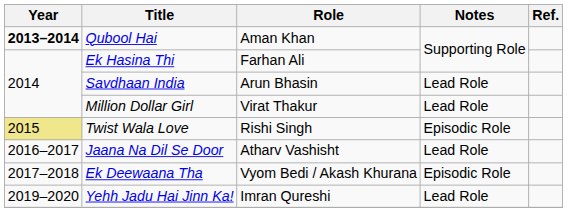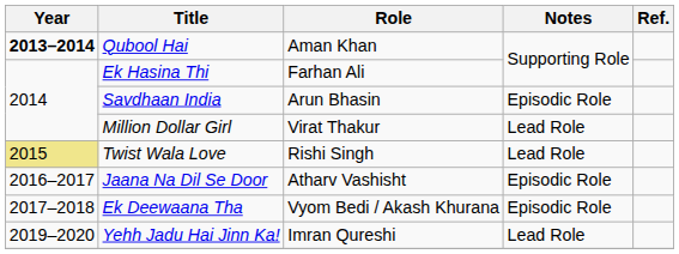Savdhaan India | Notes: Lead Role -> Episodic Role
Twist Wala Love | Notes: Episodic Role -> Lead Role
Jaana Na Dil Se Door | Notes: Lead Role -> Episodic Role
